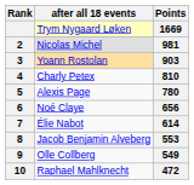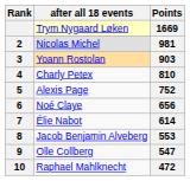Alexis Page | Points: 780 -> 752
Olle Collberg | Points: 549 -> 547
